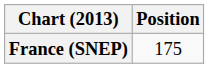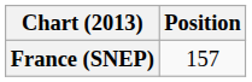France (SNEP) | Position: 175 -> 157
